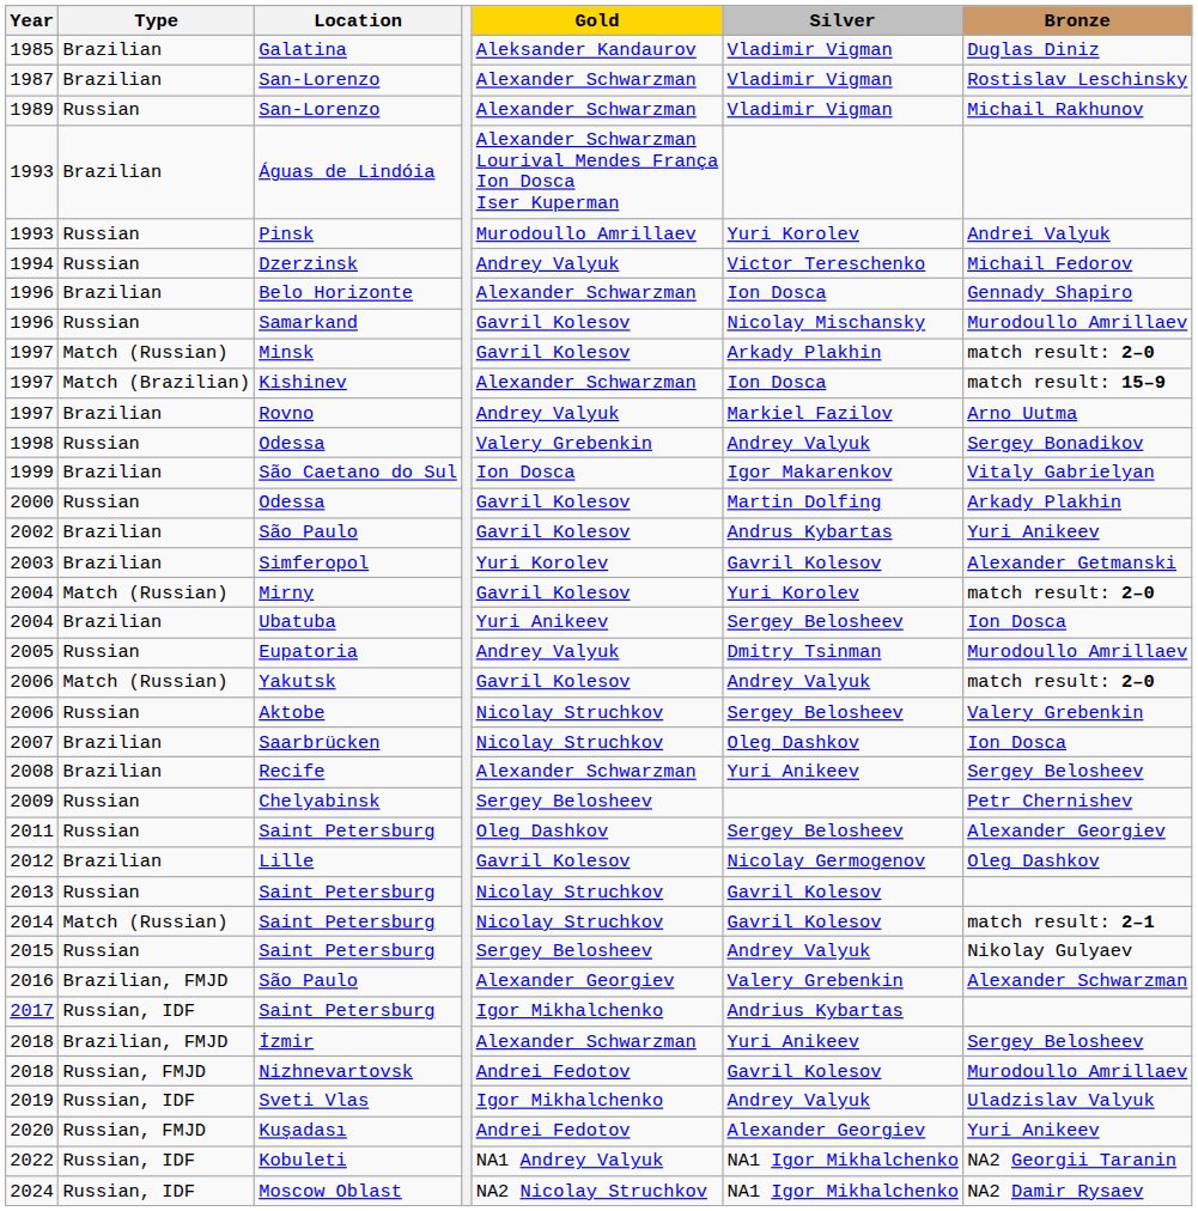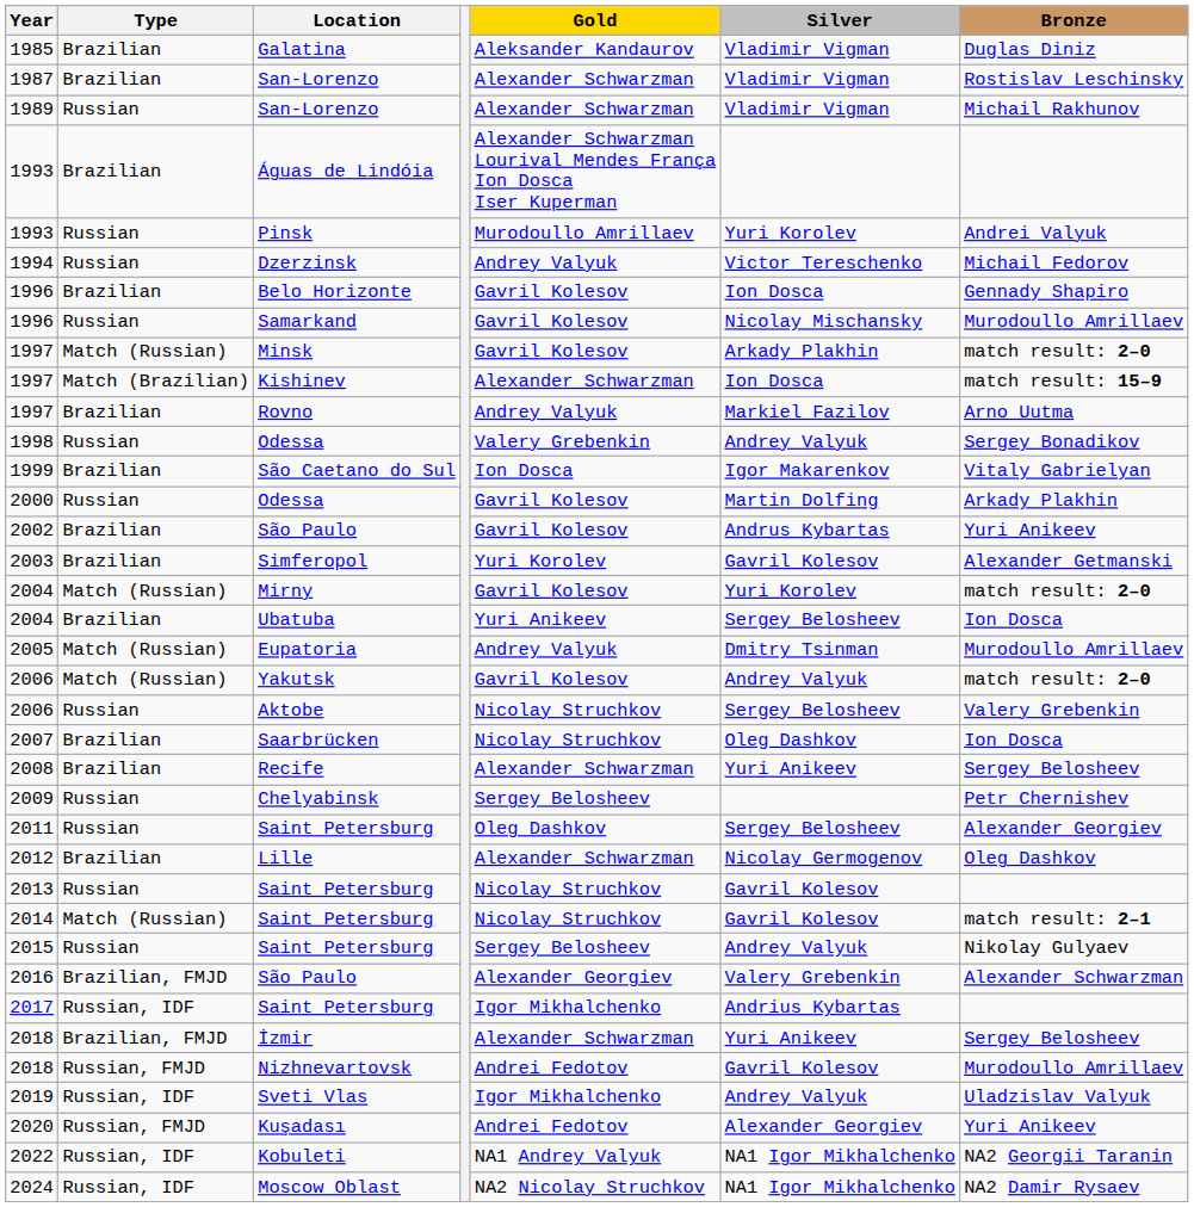1996 / Belo Horizonte | Gold: Alexander Schwarzman -> Gavril Kolesov
2005 | Type: Russian -> Match (Russian)
2012 | Gold: Gavril Kolesov -> Alexander Schwarzman
